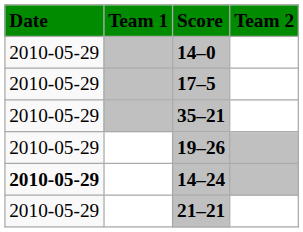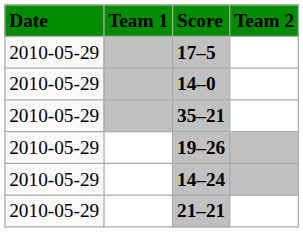rows swapped: 14–0 <-> 17–5
14–24 | Date: bold -> normal
